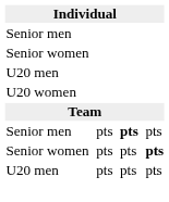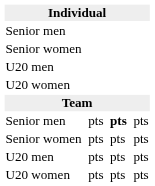Senior women / pts | column 7: bold -> normal
+ row: U20 women | pts | pts | pts
